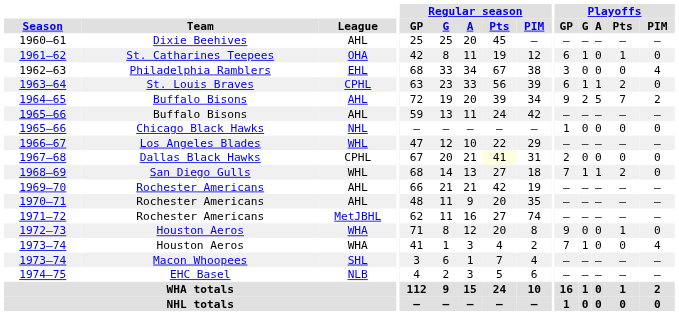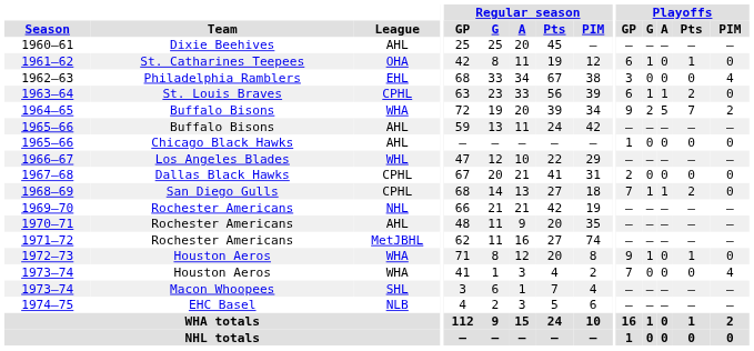1964–65 | League: AHL -> WHA
1965–66 / Chicago Black Hawks | League: NHL -> AHL
1967–68 | Regular season / Pts: lightyellow background -> no background
1968–69 | League: WHL -> CPHL
1969–70 | League: AHL -> NHL
1972–73 | Playoffs / G: 0 -> 1
1973–74 / Houston Aeros | Playoffs / G: 1 -> 0
